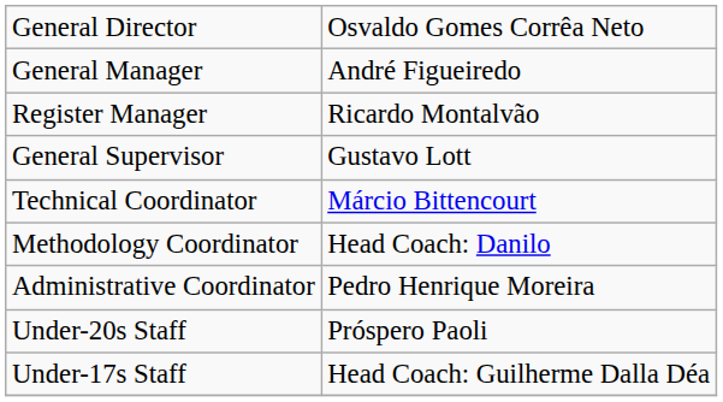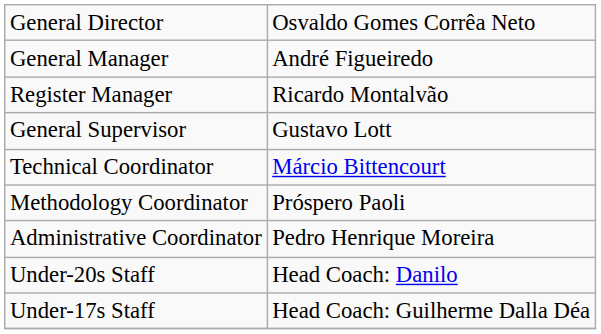Methodology Coordinator | column 2: Head Coach: Danilo -> Próspero Paoli
Under-20s Staff | column 2: Próspero Paoli -> Head Coach: Danilo
